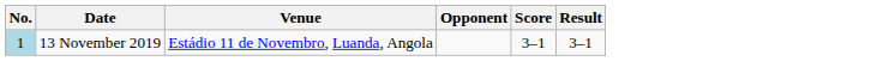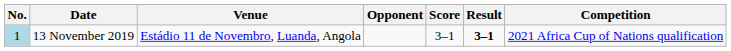+ column: Competition | 2021 Africa Cup of Nations qualification
13 November 2019 | Result: normal -> bold
